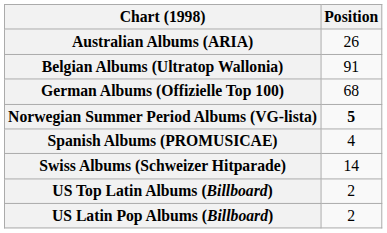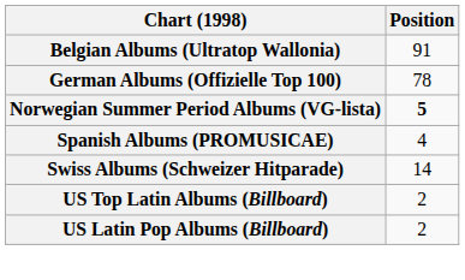- row: Australian Albums (ARIA) | 26
German Albums (Offizielle Top 100) | Position: 68 -> 78
